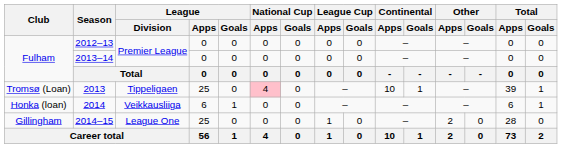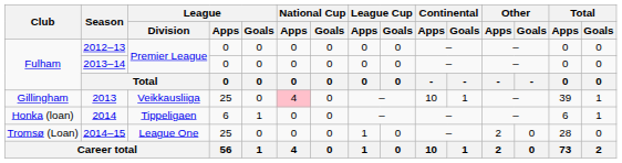2013 | Club: Tromsø (Loan) -> Gillingham
2013 | League / Division: Tippeligaen -> Veikkausliiga
2014 | League / Division: Veikkausliiga -> Tippeligaen
2014–15 | Club: Gillingham -> Tromsø (Loan)
